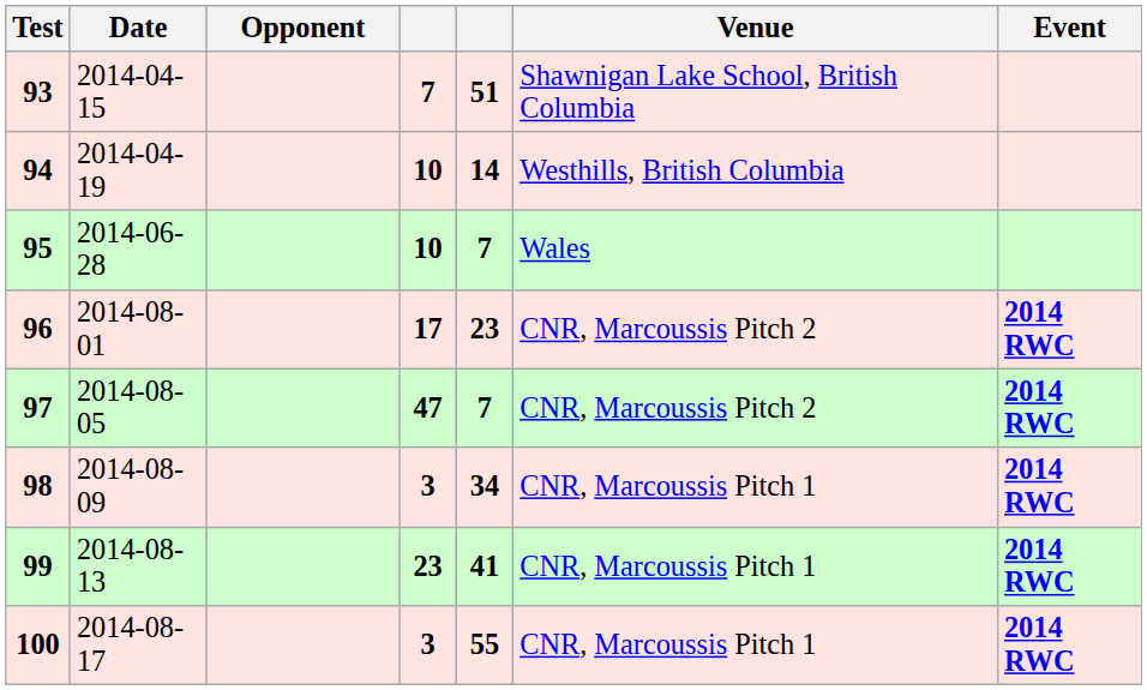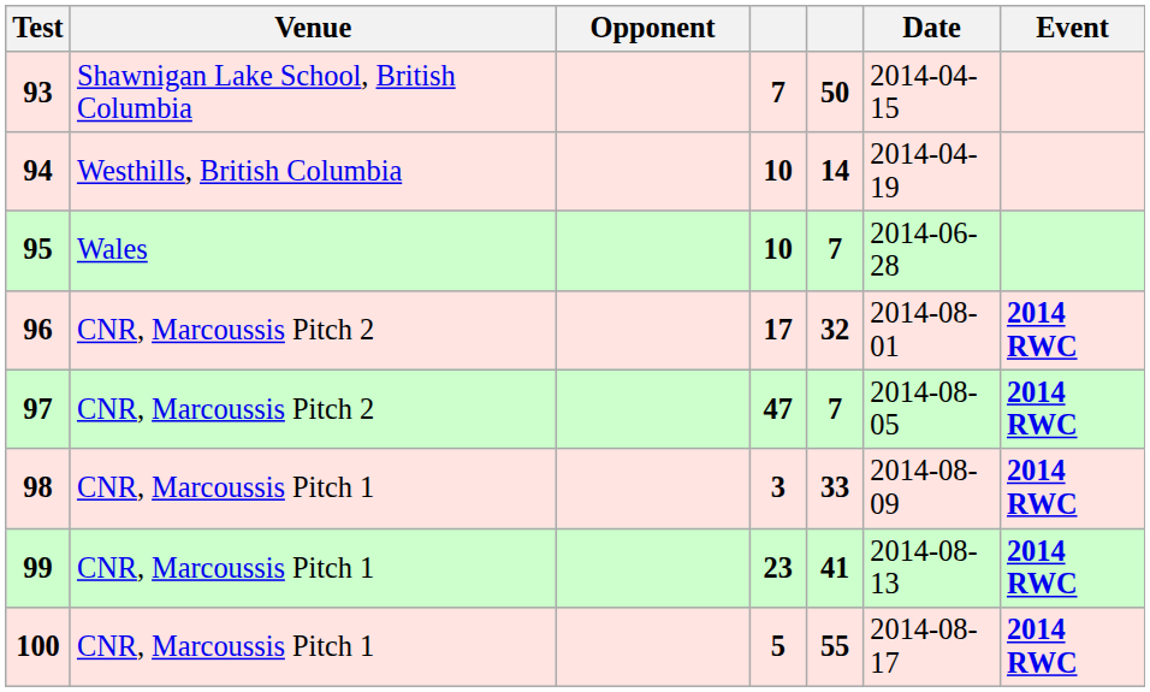columns swapped: Date <-> Venue
93 | column 5: 51 -> 50
96 | column 5: 23 -> 32
98 | column 5: 34 -> 33
100 | column 4: 3 -> 5
